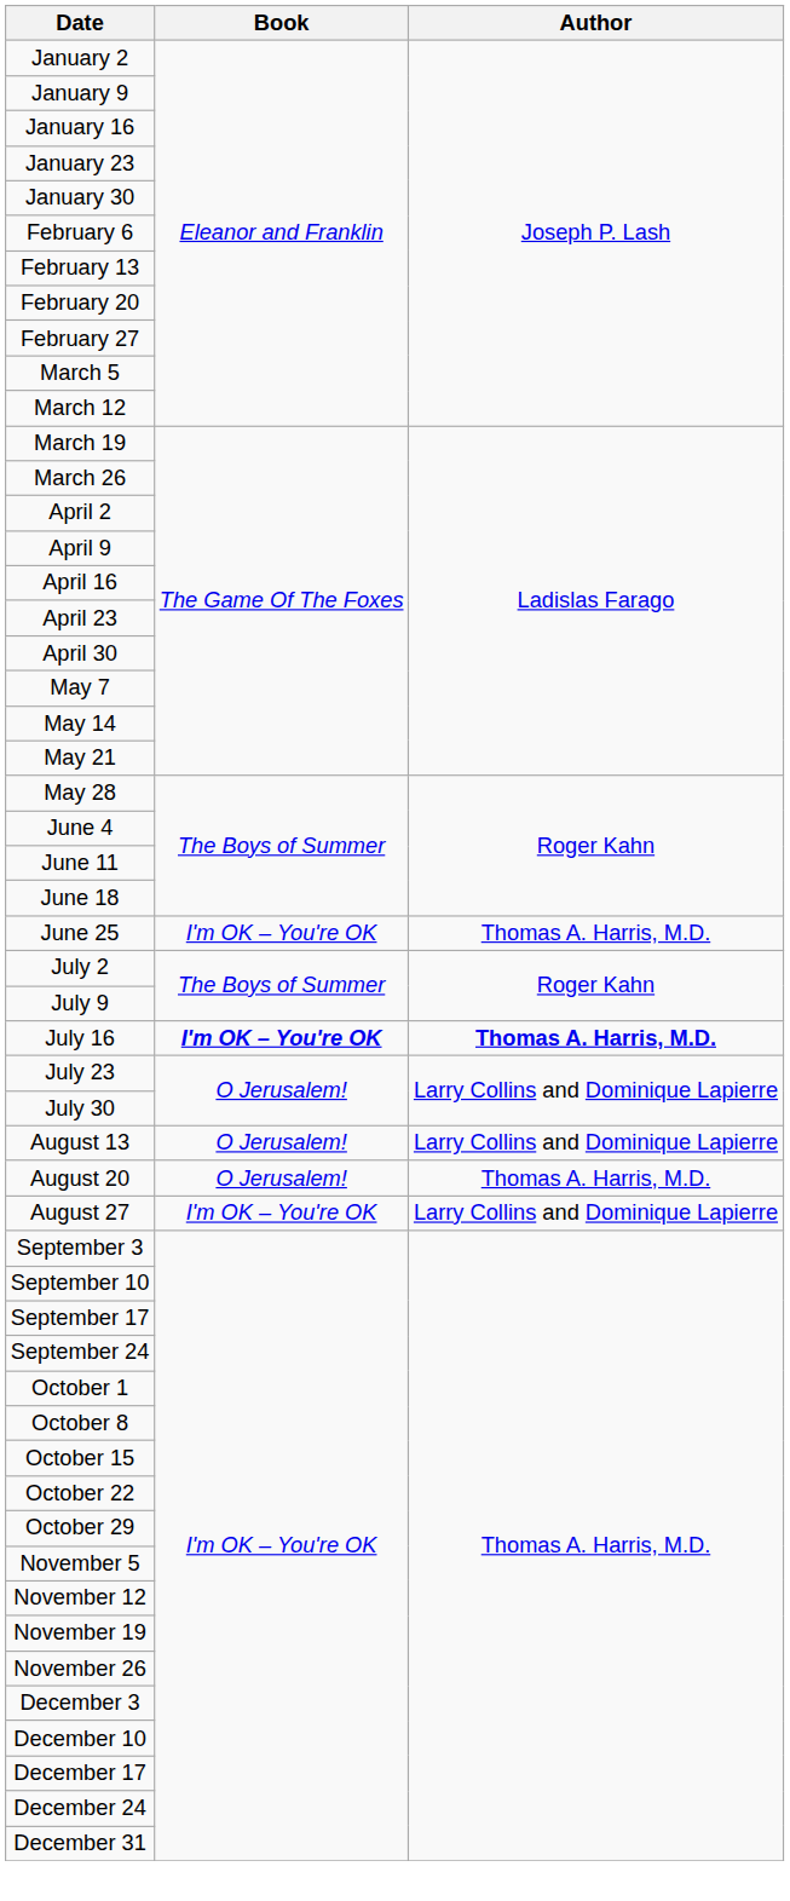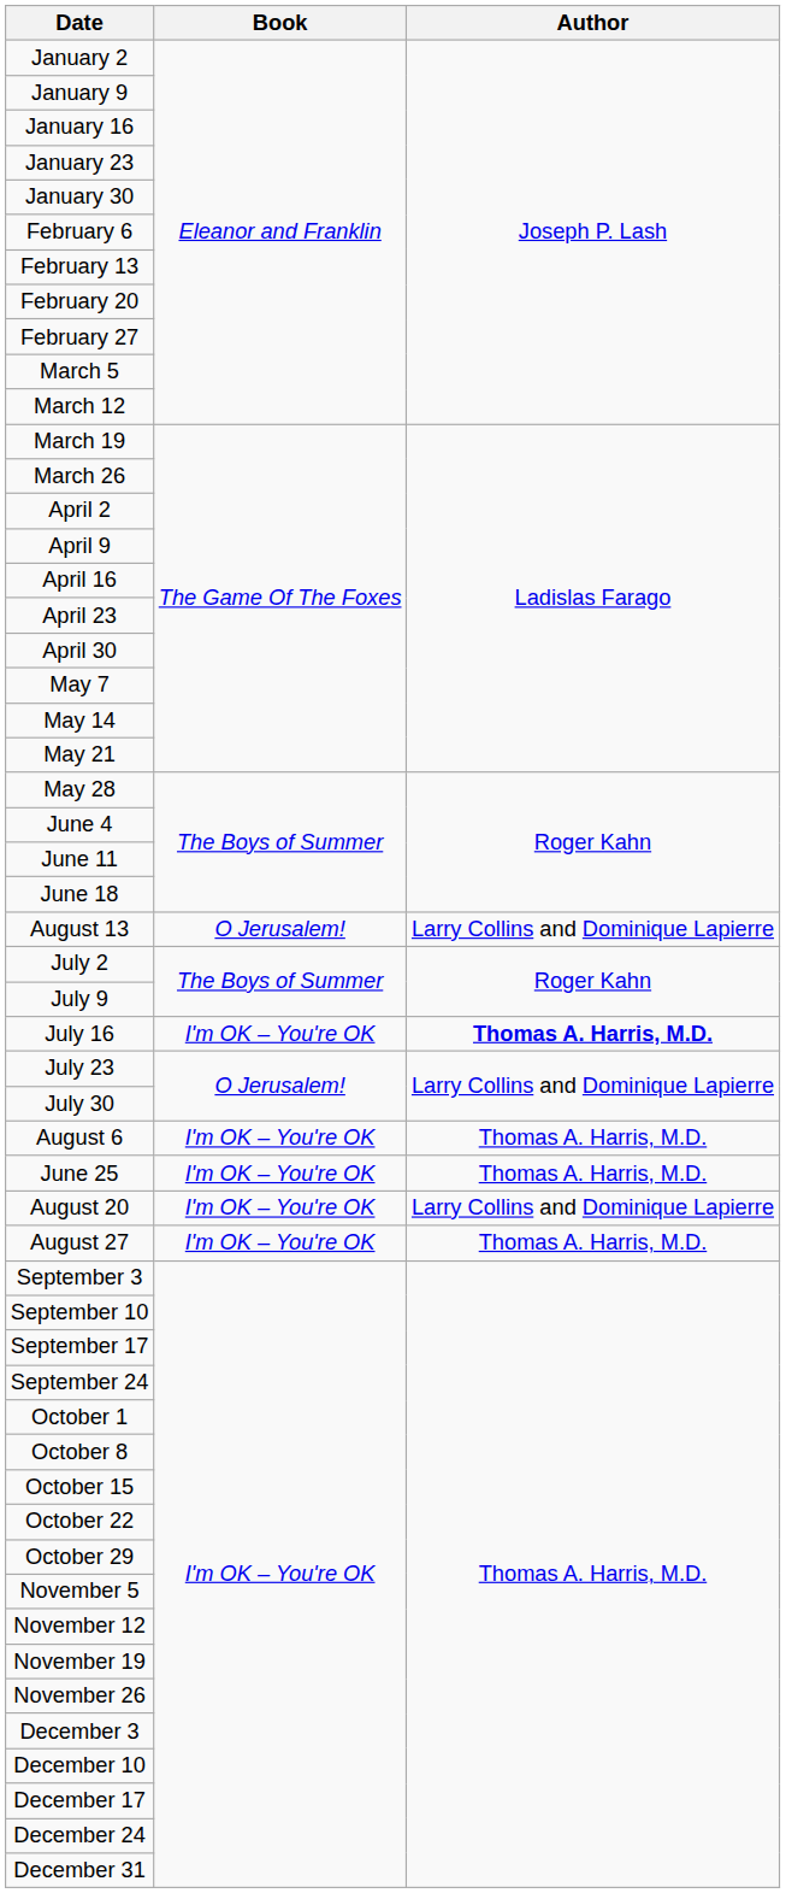rows swapped: June 25 <-> August 13
July 16 | Book: bold -> normal
+ row: August 6 | I'm OK – You're OK | Thomas A. Harris, M.D.
August 20 | Book: O Jerusalem! -> I'm OK – You're OK
August 20 | Author: Thomas A. Harris, M.D. -> Larry Collins and Dominique Lapierre
August 27 | Author: Larry Collins and Dominique Lapierre -> Thomas A. Harris, M.D.
